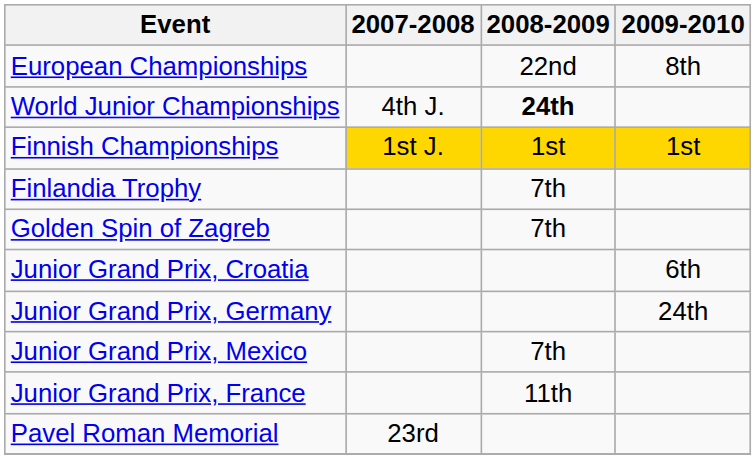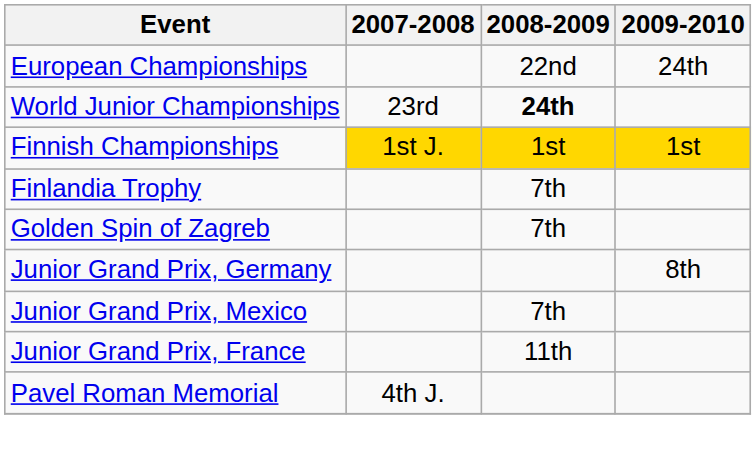European Championships | 2009-2010: 8th -> 24th
World Junior Championships | 2007-2008: 4th J. -> 23rd
- row: Junior Grand Prix, Croatia | 6th
Junior Grand Prix, Germany | 2009-2010: 24th -> 8th
Pavel Roman Memorial | 2007-2008: 23rd -> 4th J.
